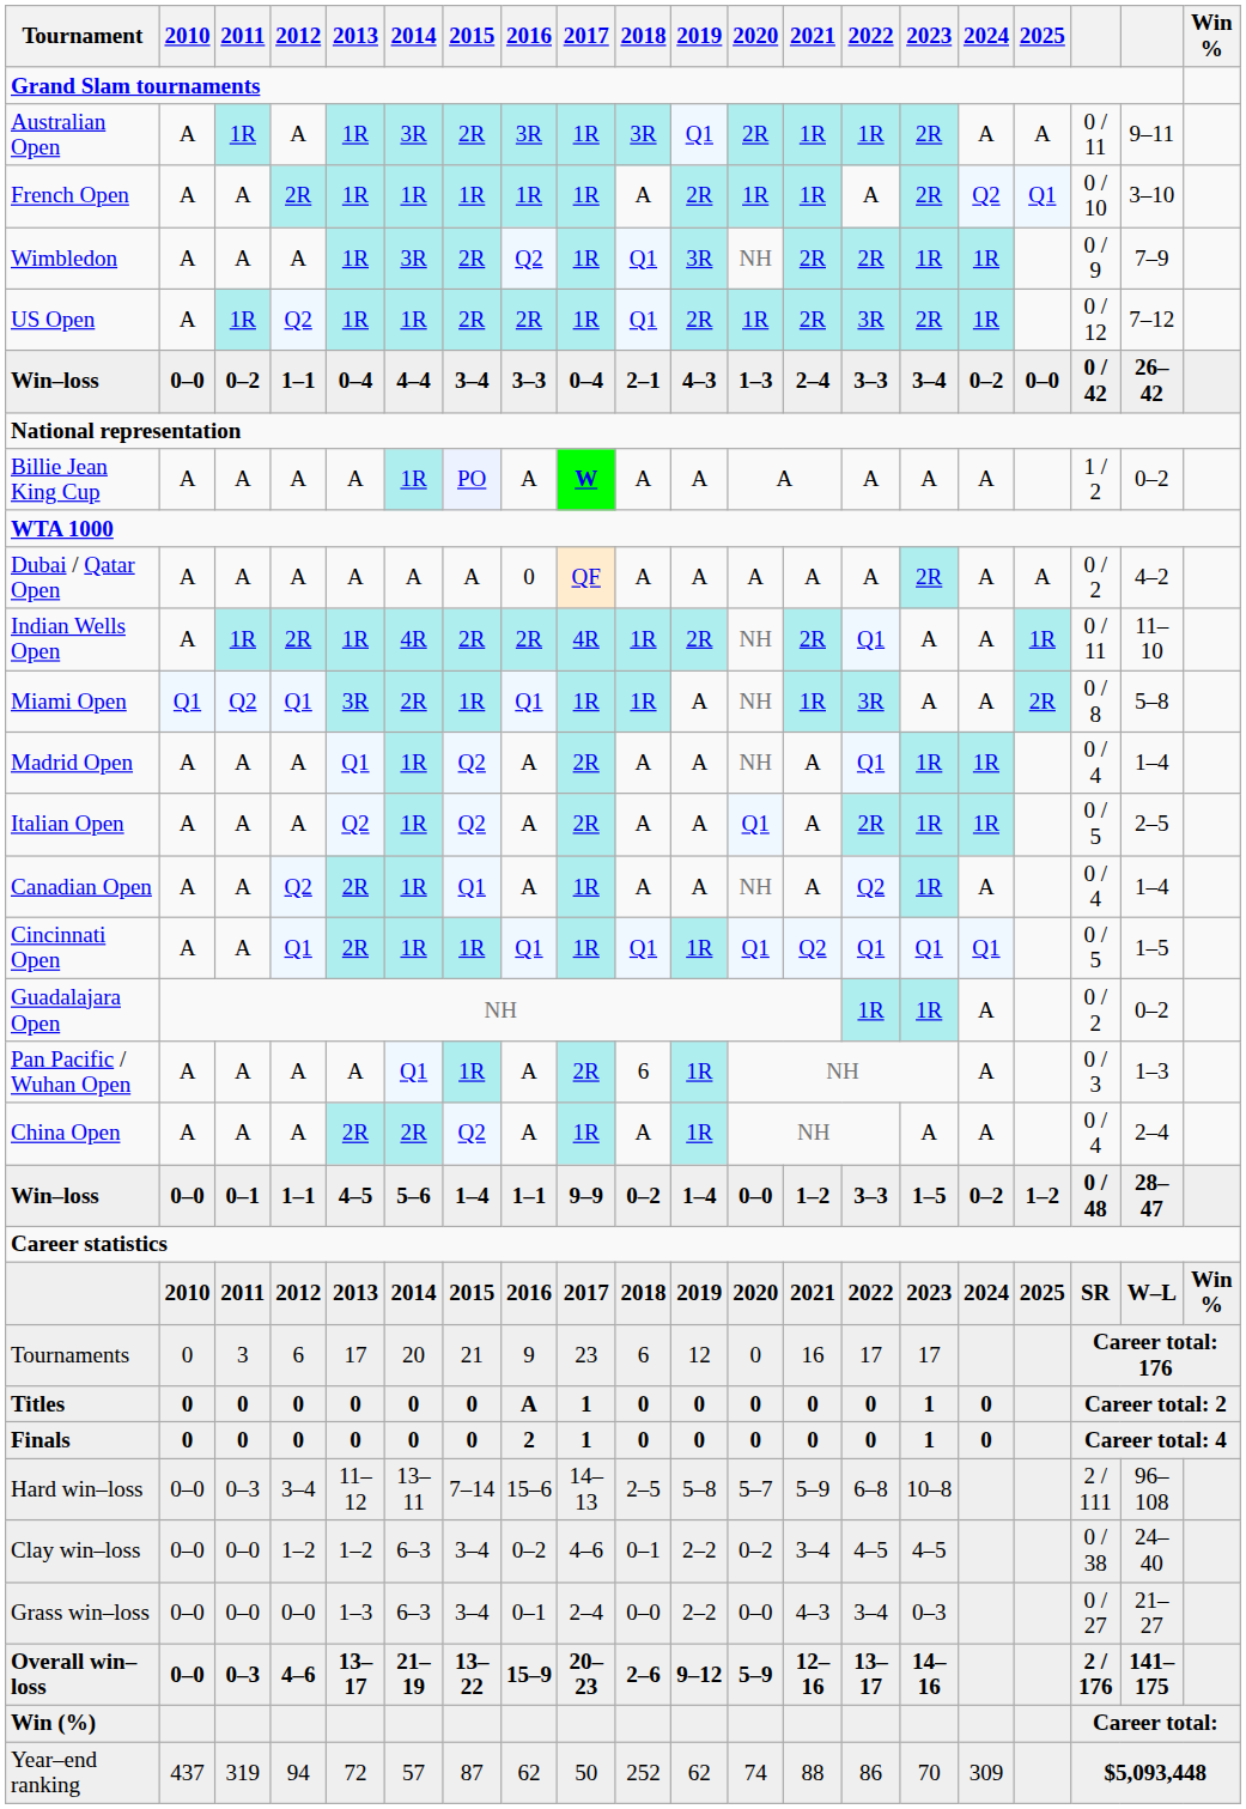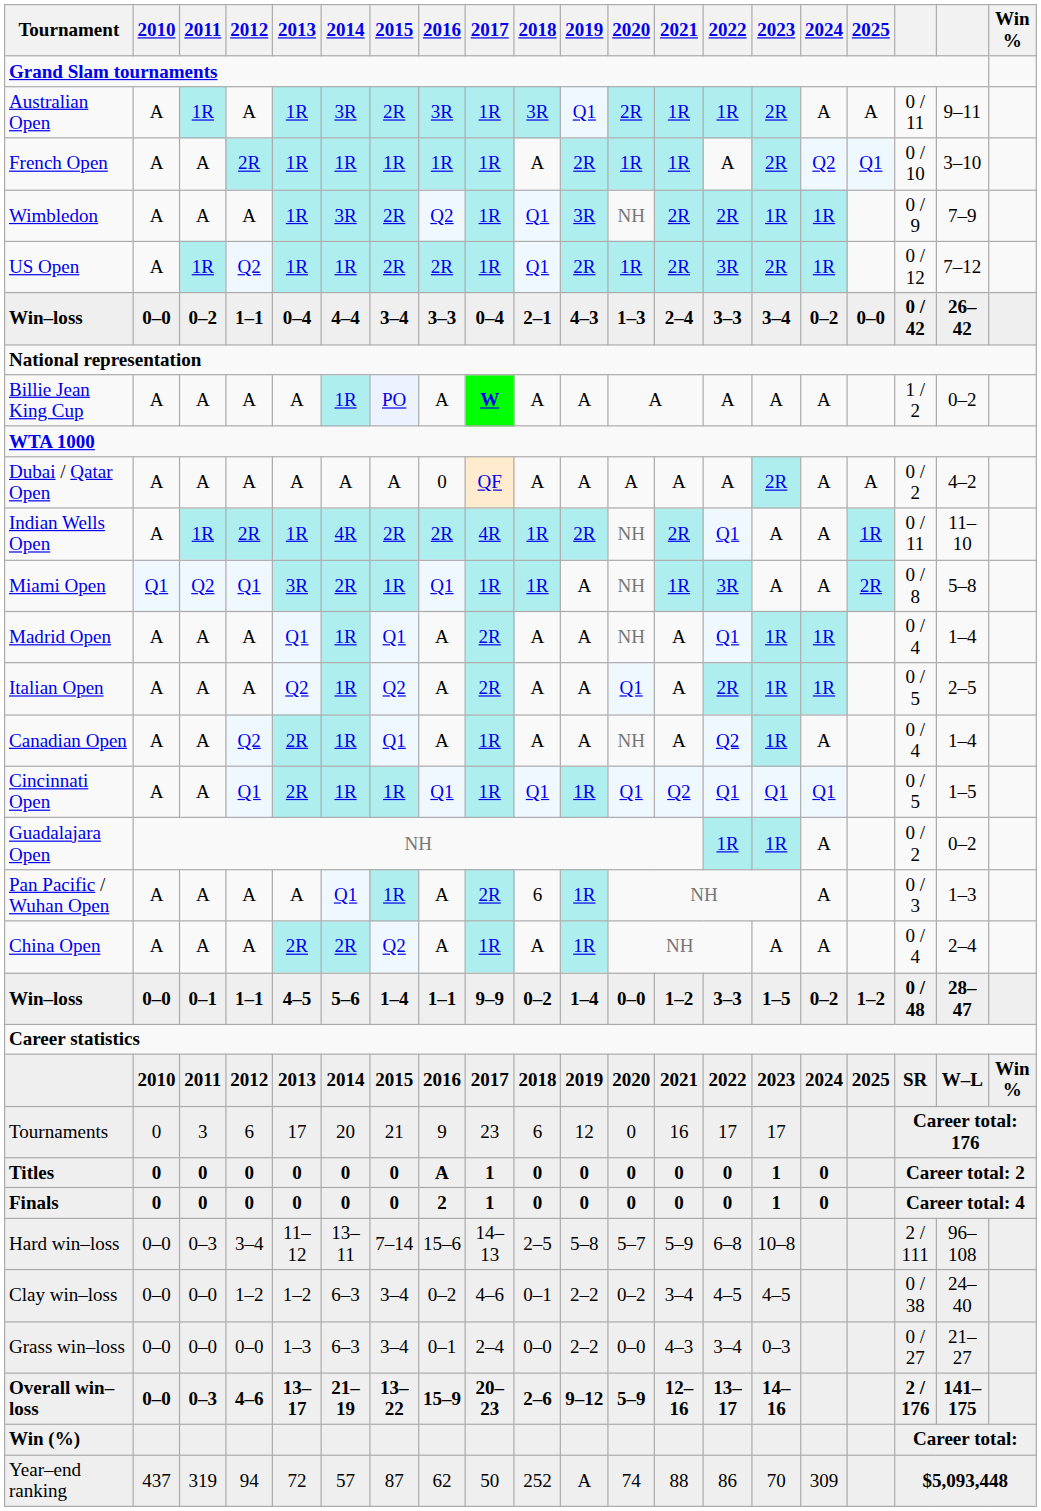Madrid Open | 2015: Q2 -> Q1
Year–end ranking | 2019: 62 -> A
